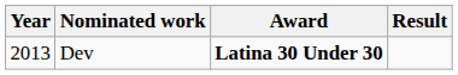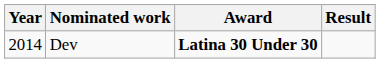Dev | Year: 2013 -> 2014
